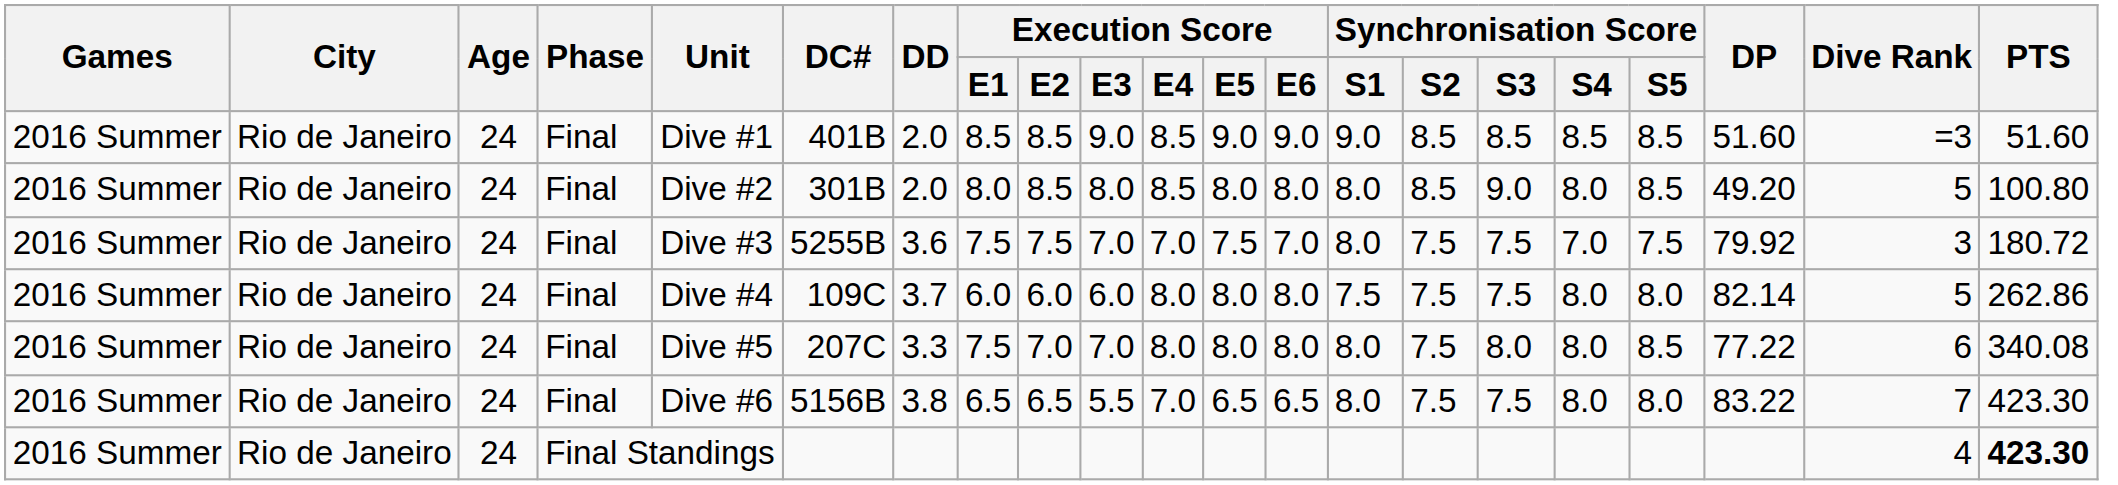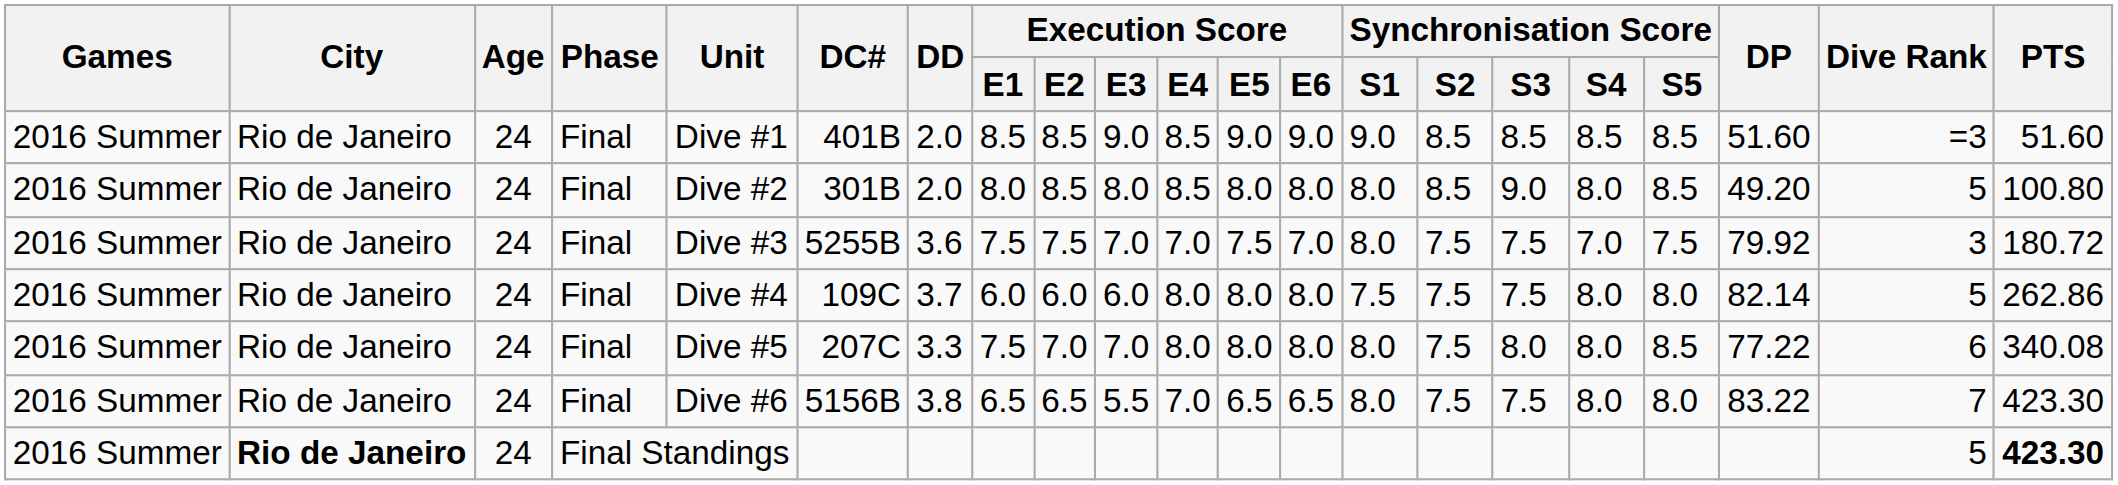Final Standings | City: normal -> bold
Final Standings | Dive Rank: 4 -> 5
